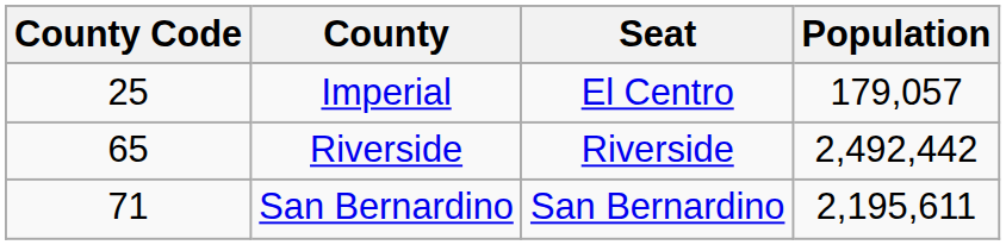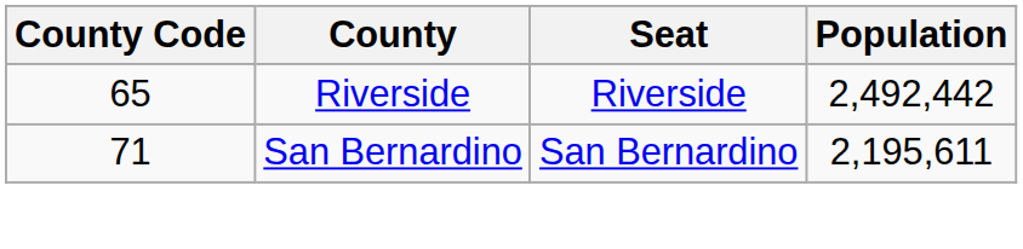- row: 25 | Imperial | El Centro | 179,057
